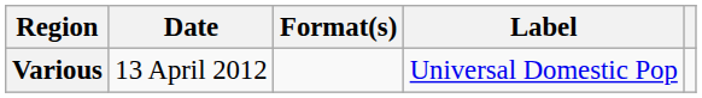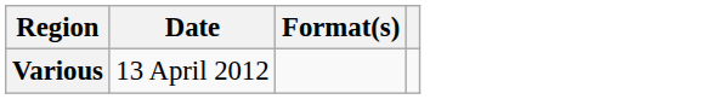- column: Label | Universal Domestic Pop
